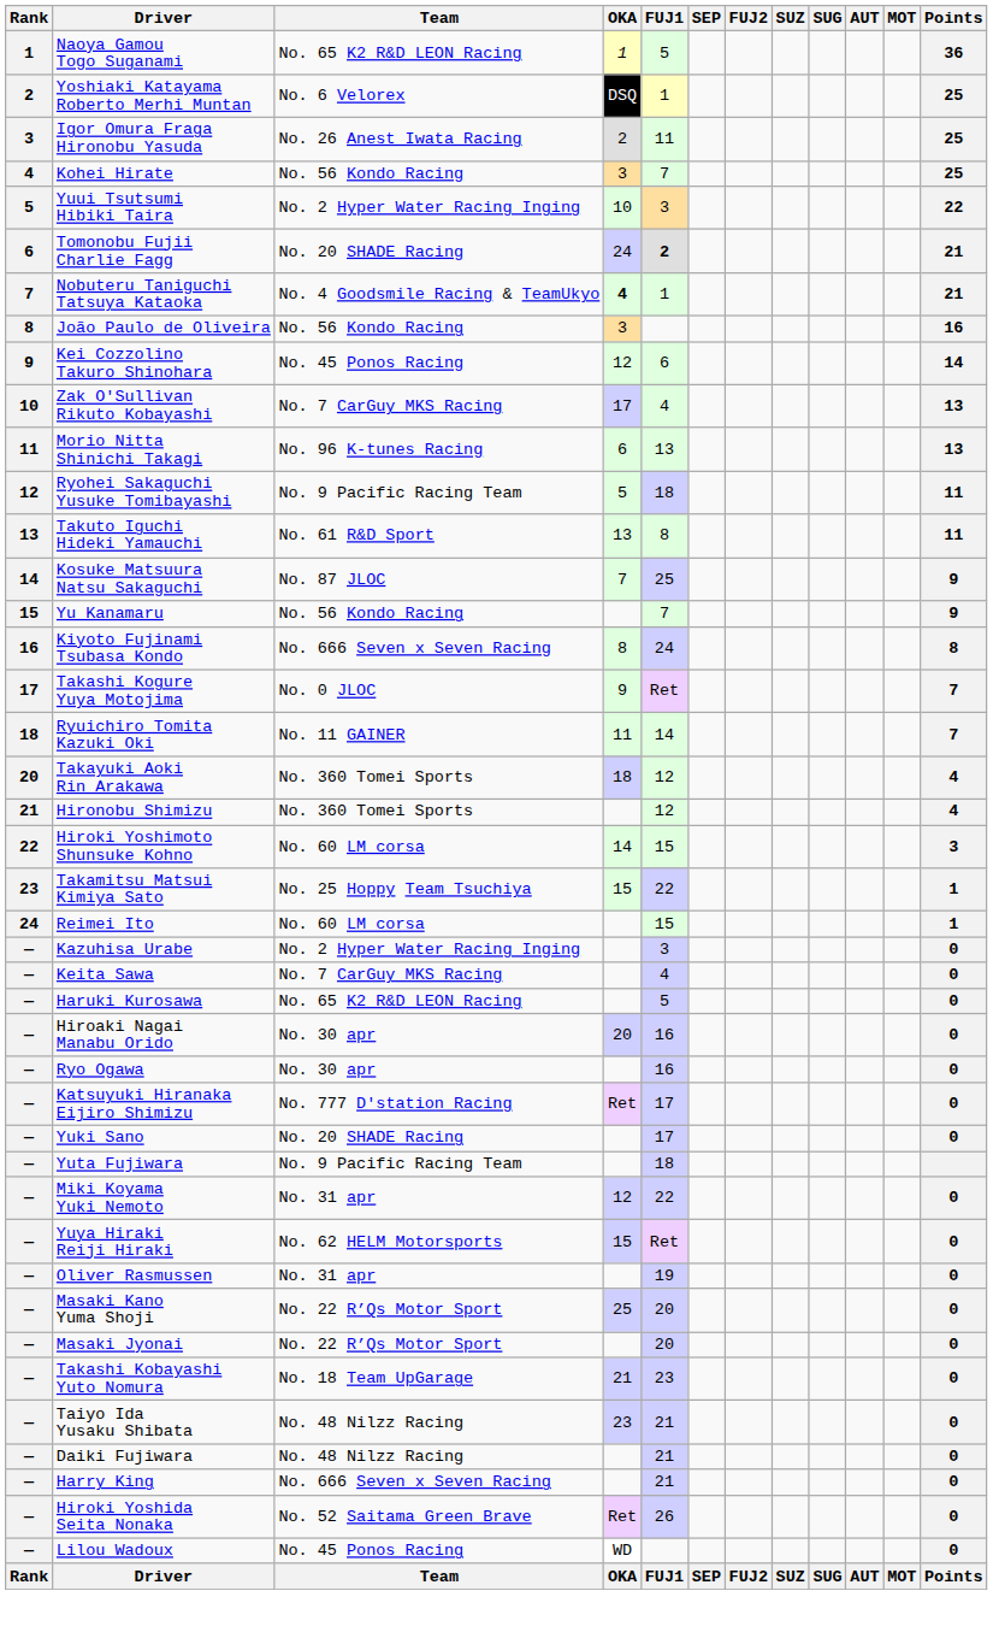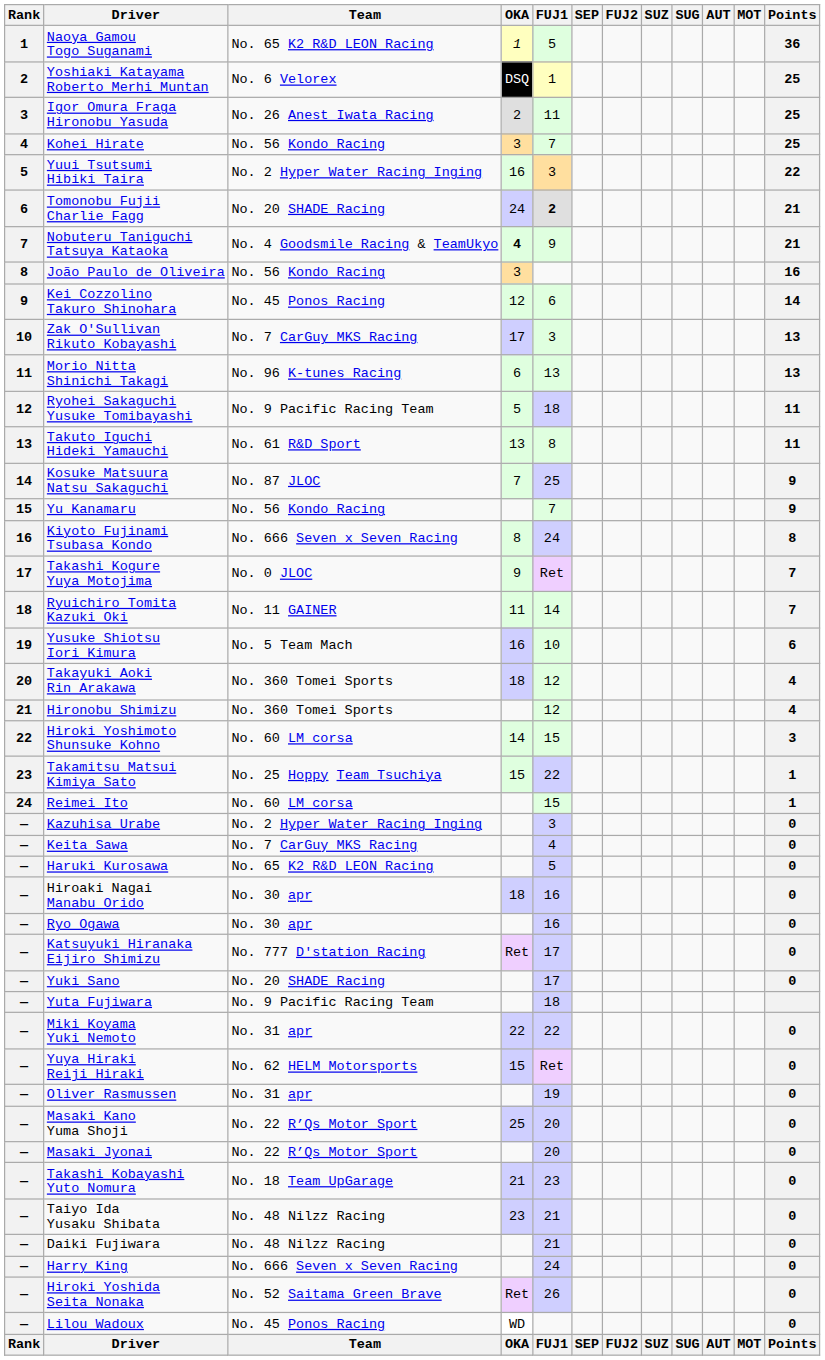Yuui Tsutsumi Hibiki Taira | OKA: 10 -> 16
Nobuteru Taniguchi Tatsuya Kataoka | FUJ1: 1 -> 9
Zak O'Sullivan Rikuto Kobayashi | FUJ1: 4 -> 3
+ row: 19 | Yusuke Shiotsu Iori Kimura | No. 5 Team Mach | 16 | 10 | 6
Hiroaki Nagai Manabu Orido | OKA: 20 -> 18
Miki Koyama Yuki Nemoto | OKA: 12 -> 22
Harry King | FUJ1: 21 -> 24
